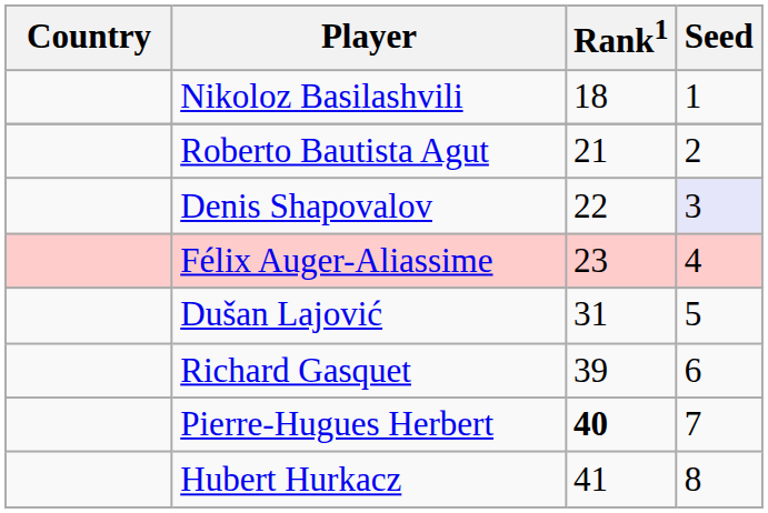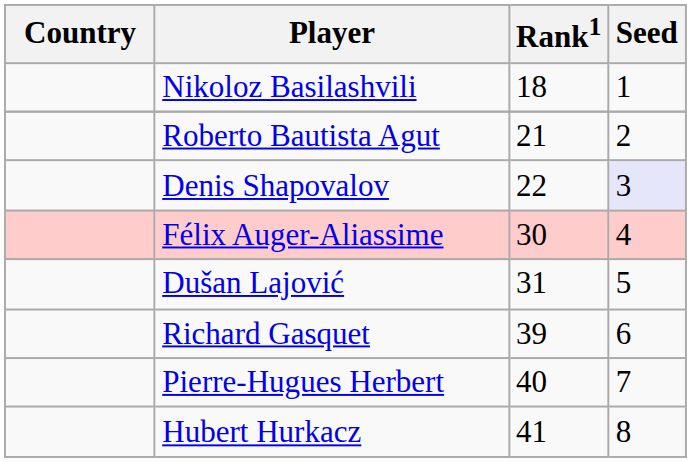Félix Auger-Aliassime | Rank1: 23 -> 30
Pierre-Hugues Herbert | Rank1: bold -> normal
